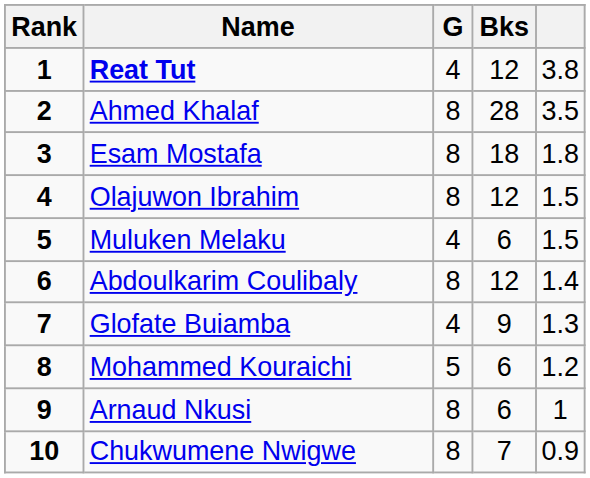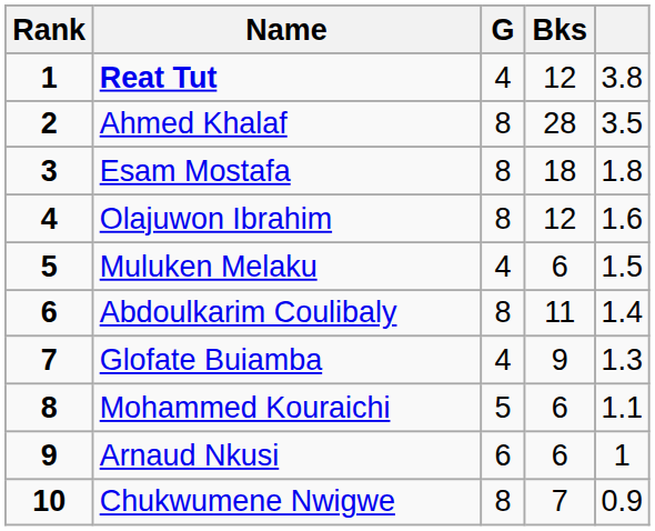Olajuwon Ibrahim | column 5: 1.5 -> 1.6
Abdoulkarim Coulibaly | Bks: 12 -> 11
Mohammed Kouraichi | column 5: 1.2 -> 1.1
Arnaud Nkusi | G: 8 -> 6
